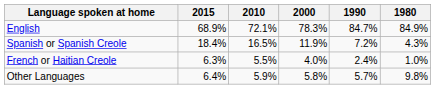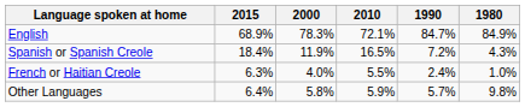columns swapped: 2010 <-> 2000
